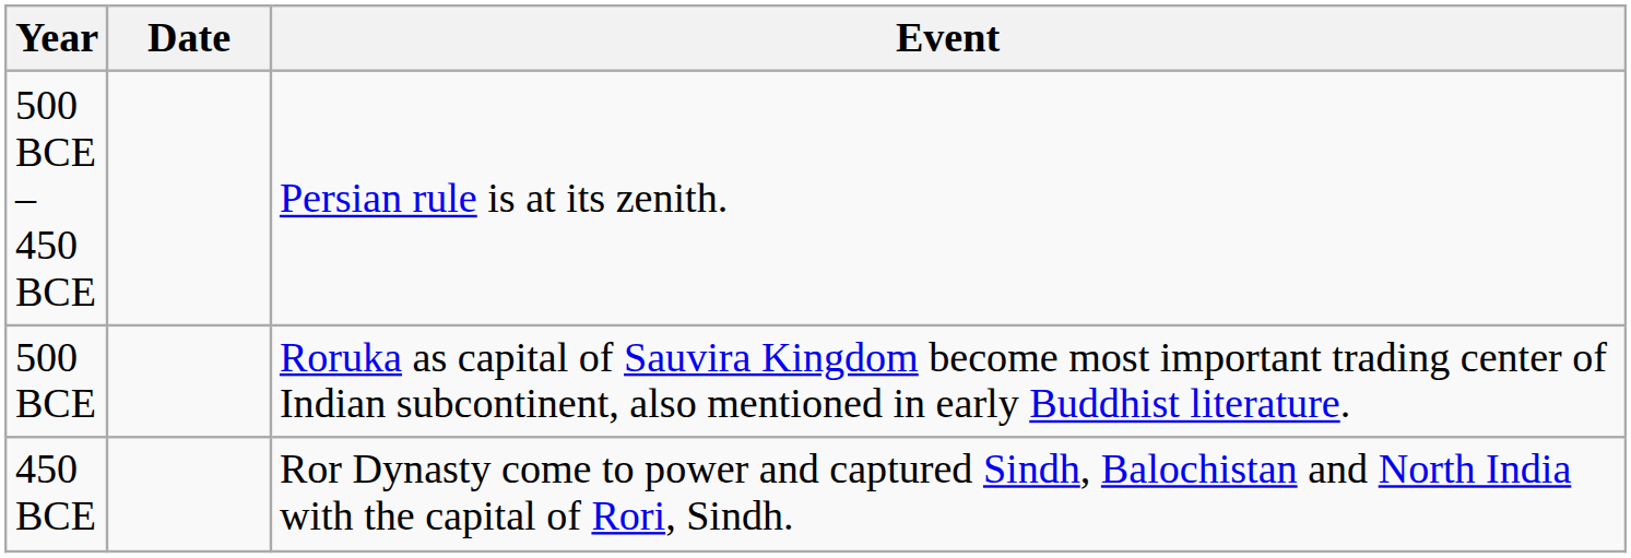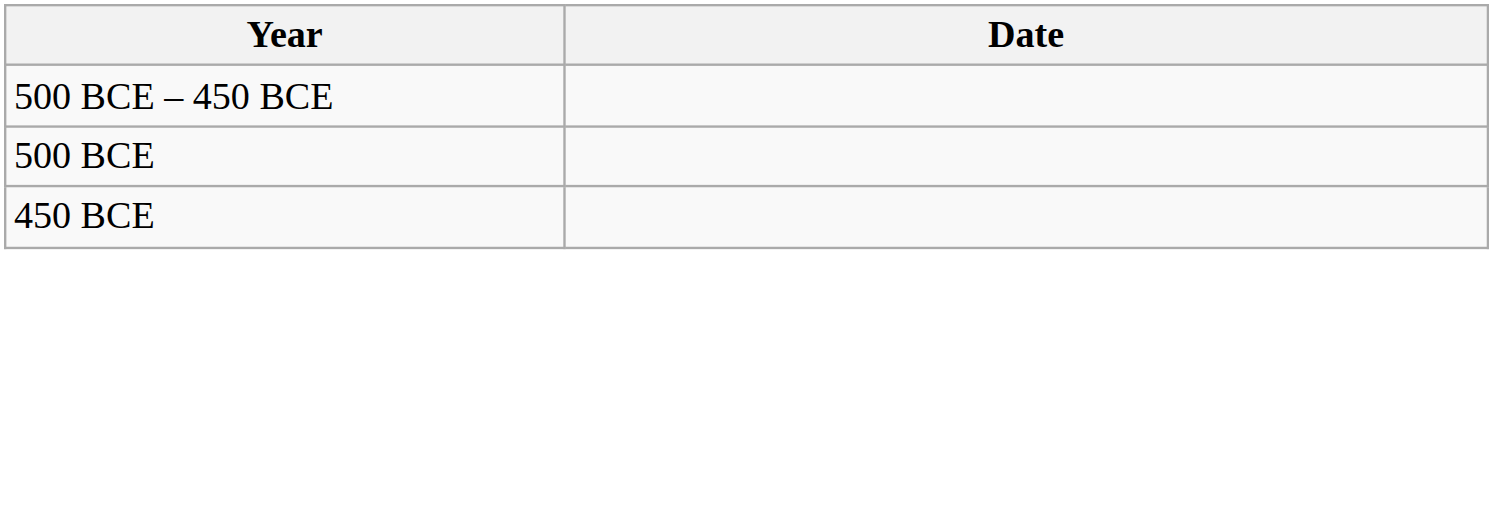- column: Event | Persian rule is at its zenith. | Roruka as capital of Sauvira Kingdom become most important trading center of Indian subcontinent, also mentioned in early Buddhist literature. | Ror Dynasty come to power and captured Sindh, Balochistan and North India with the capital of Rori, Sindh.
